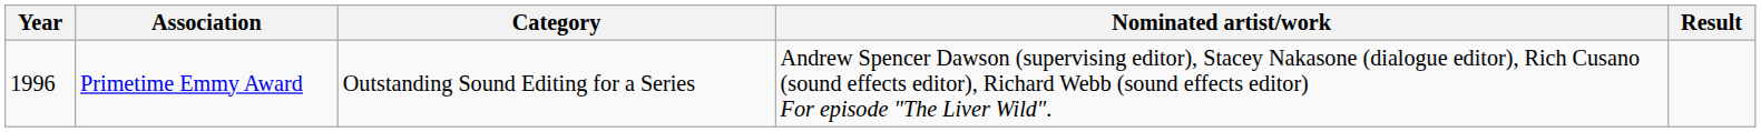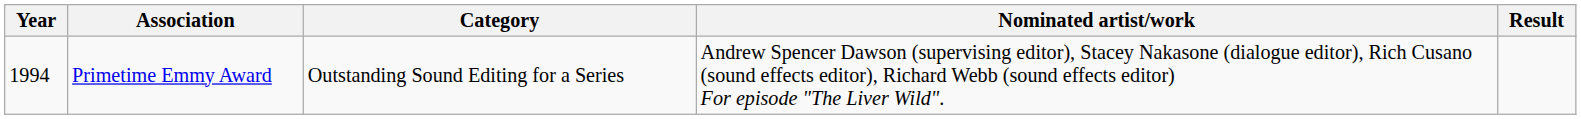Primetime Emmy Award | Year: 1996 -> 1994
